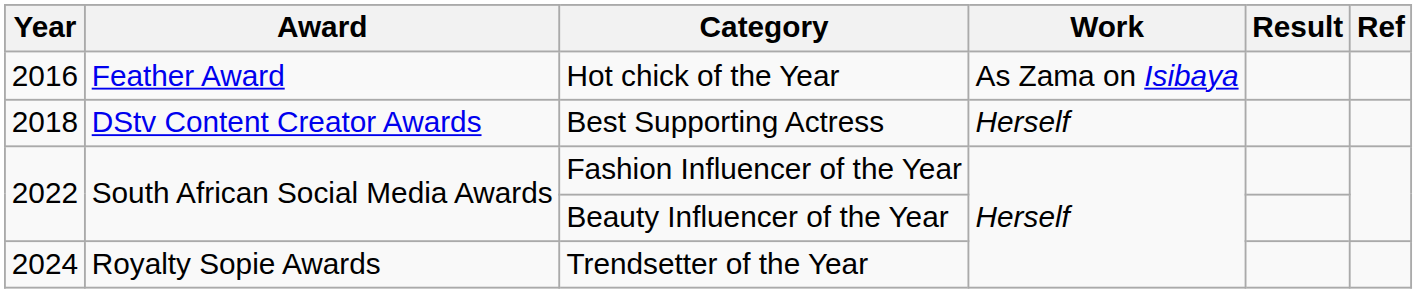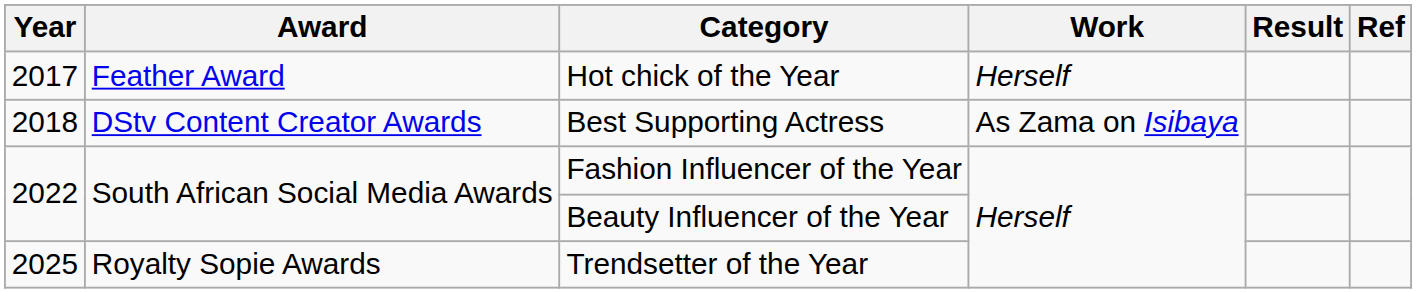Hot chick of the Year | Year: 2016 -> 2017
Hot chick of the Year | Work: As Zama on Isibaya -> Herself
Best Supporting Actress | Work: Herself -> As Zama on Isibaya
Trendsetter of the Year | Year: 2024 -> 2025
